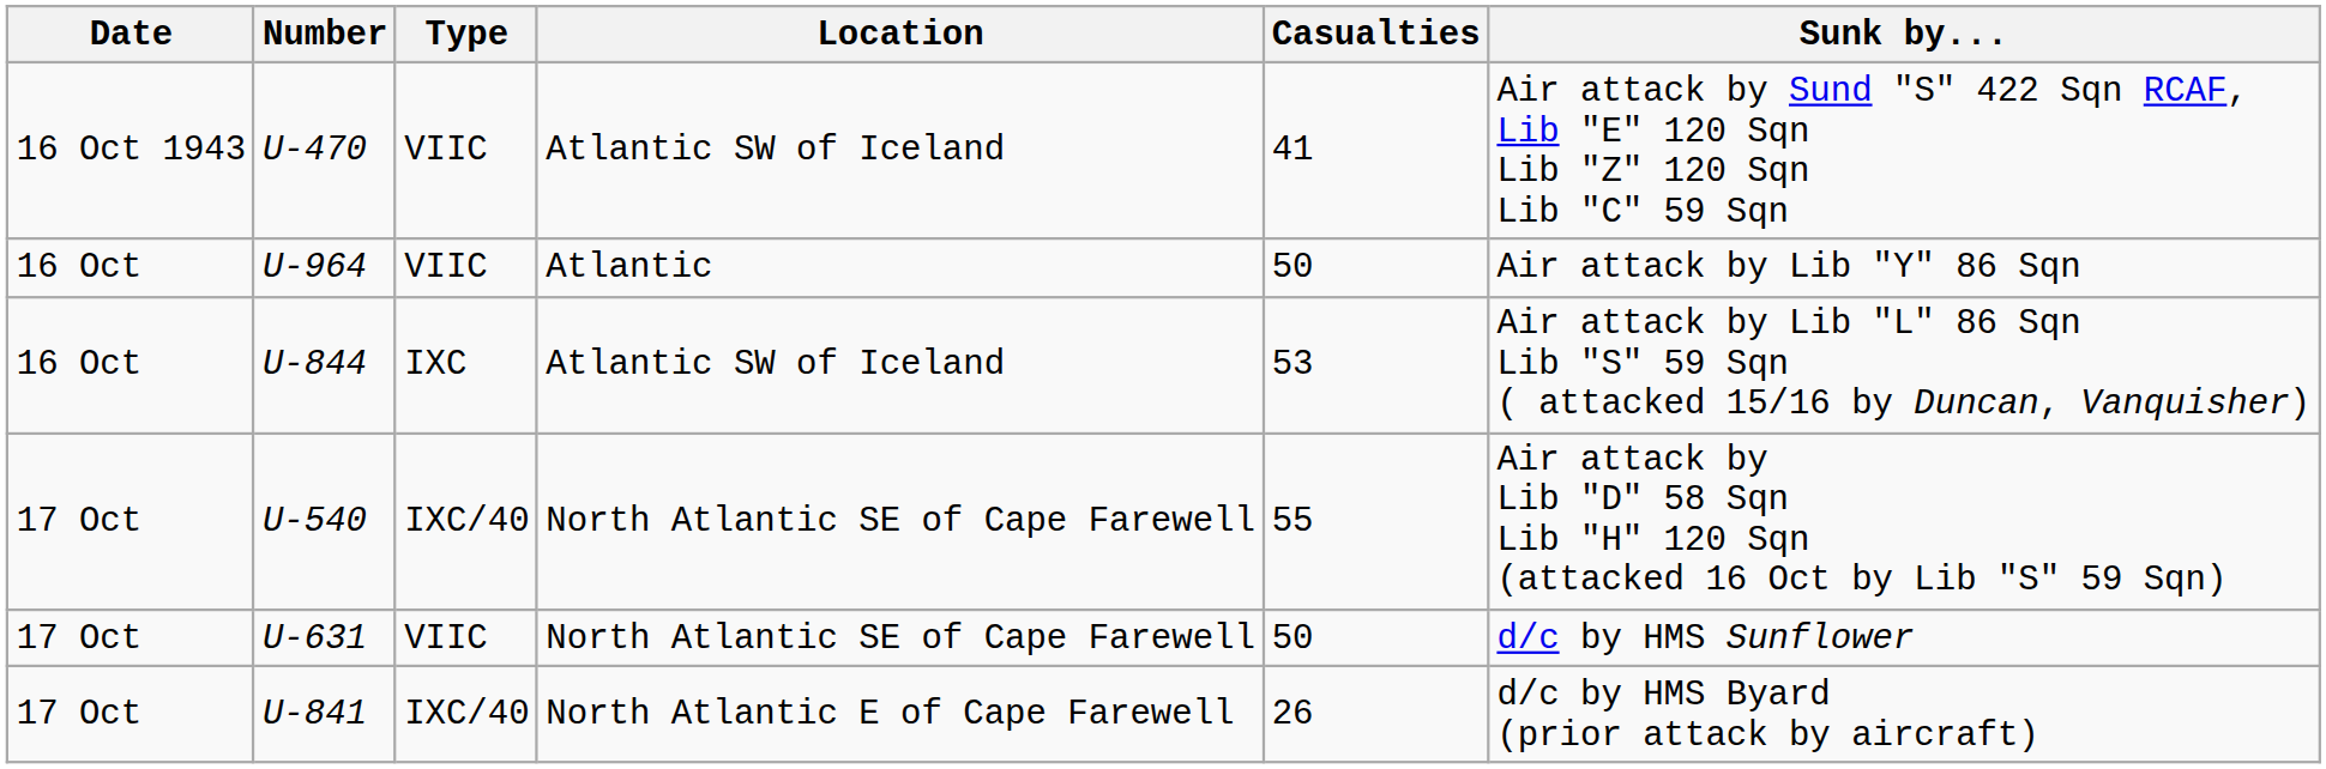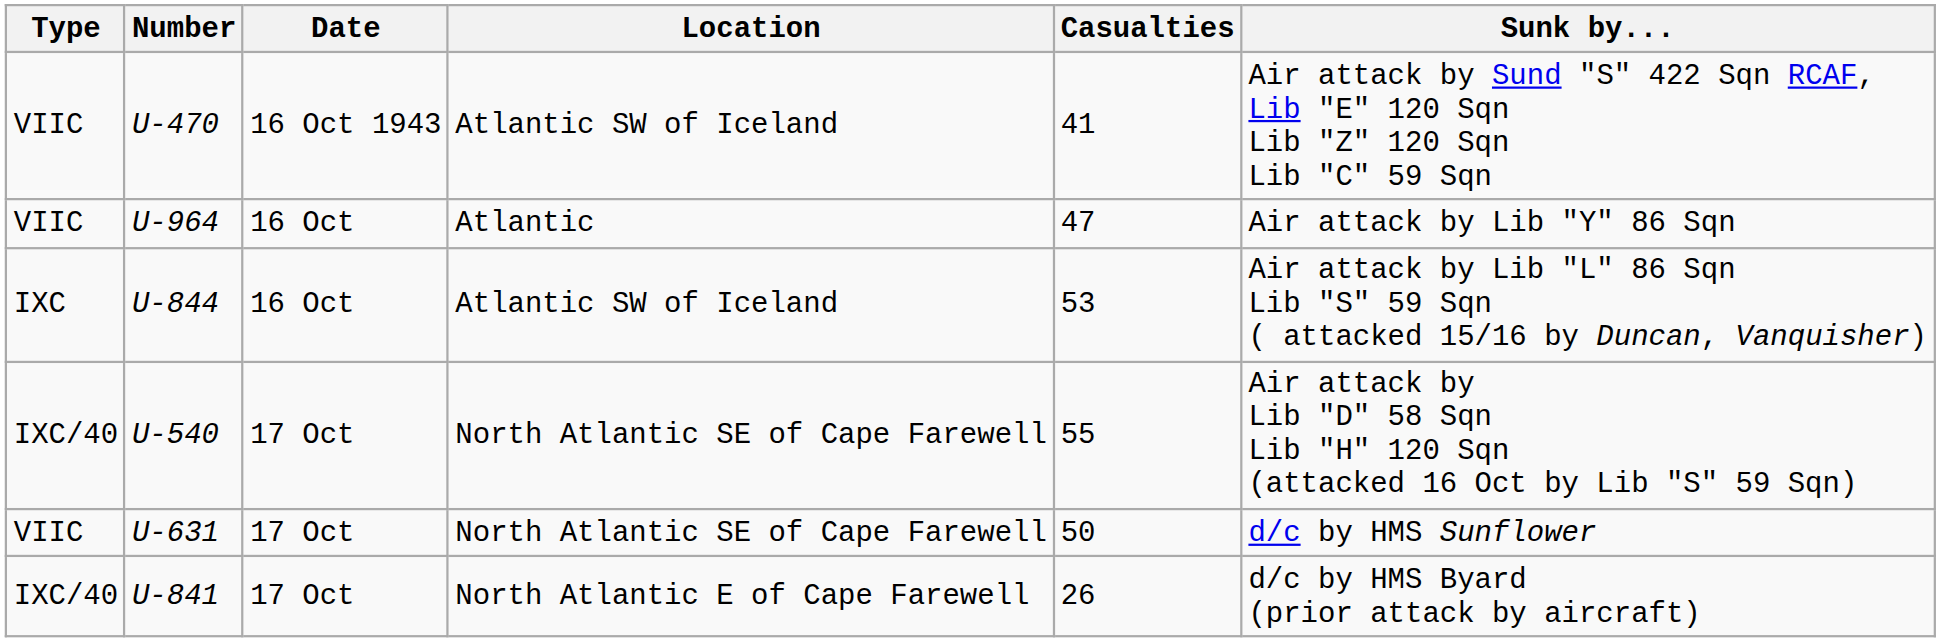columns swapped: Date <-> Type
U-964 | Casualties: 50 -> 47
